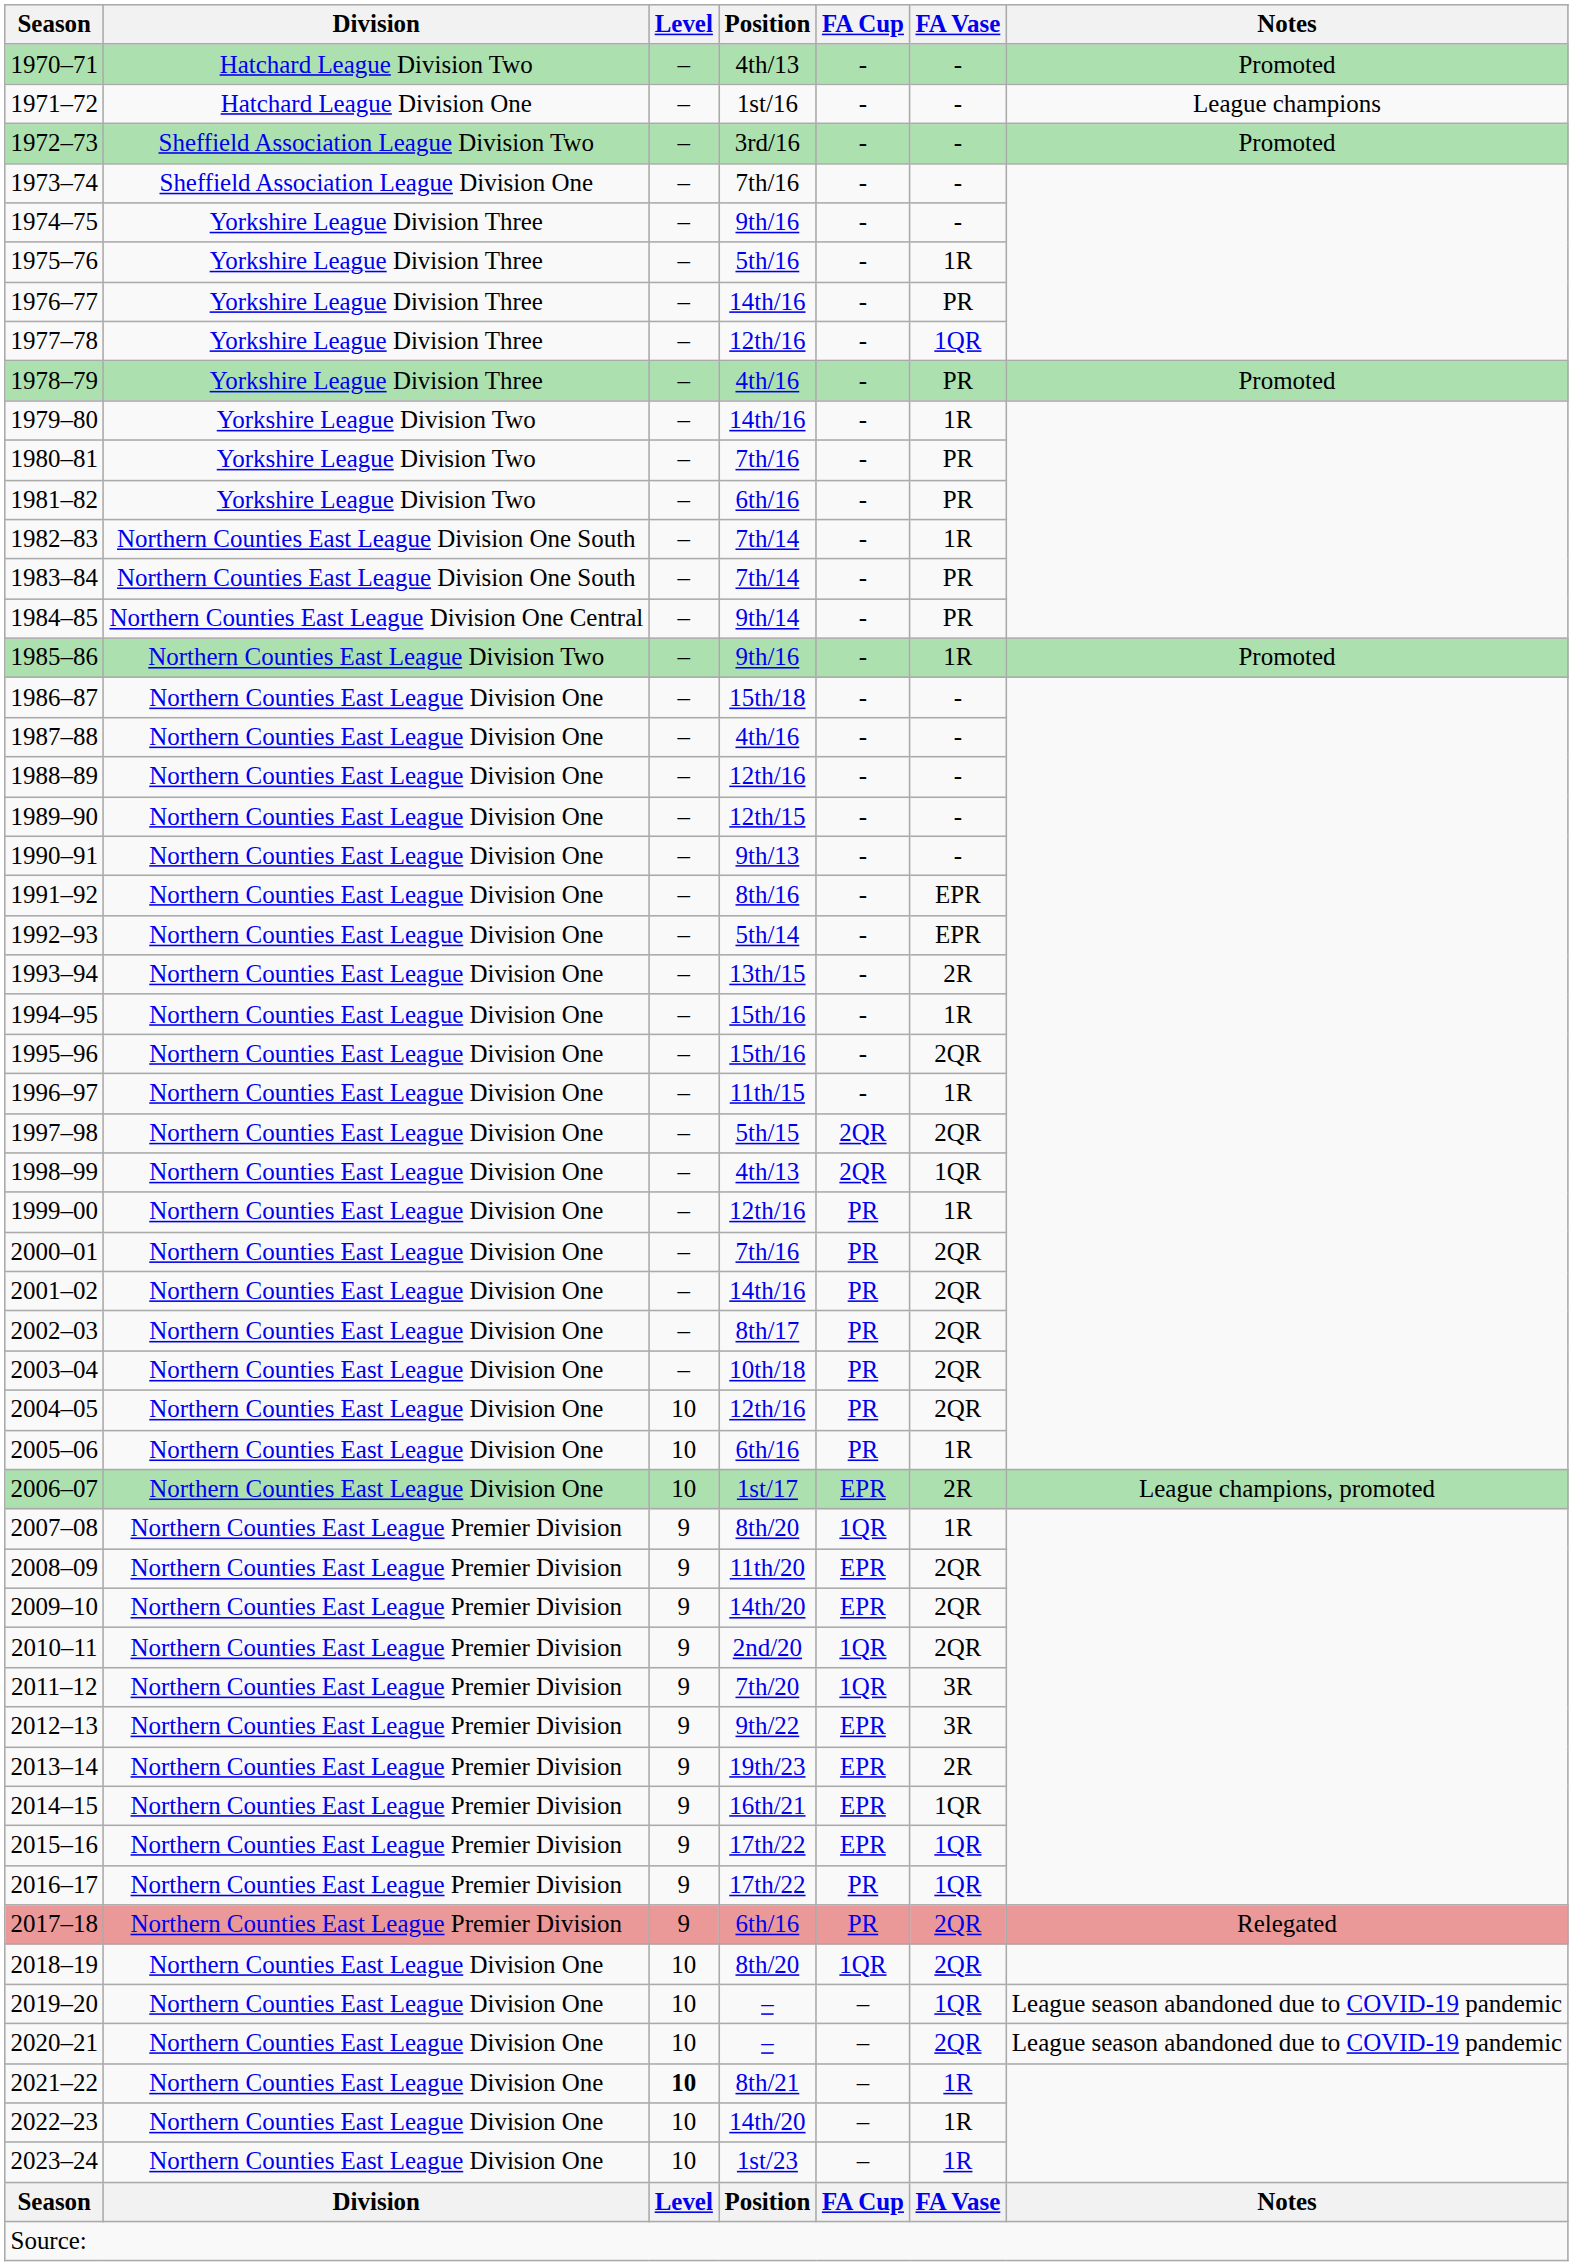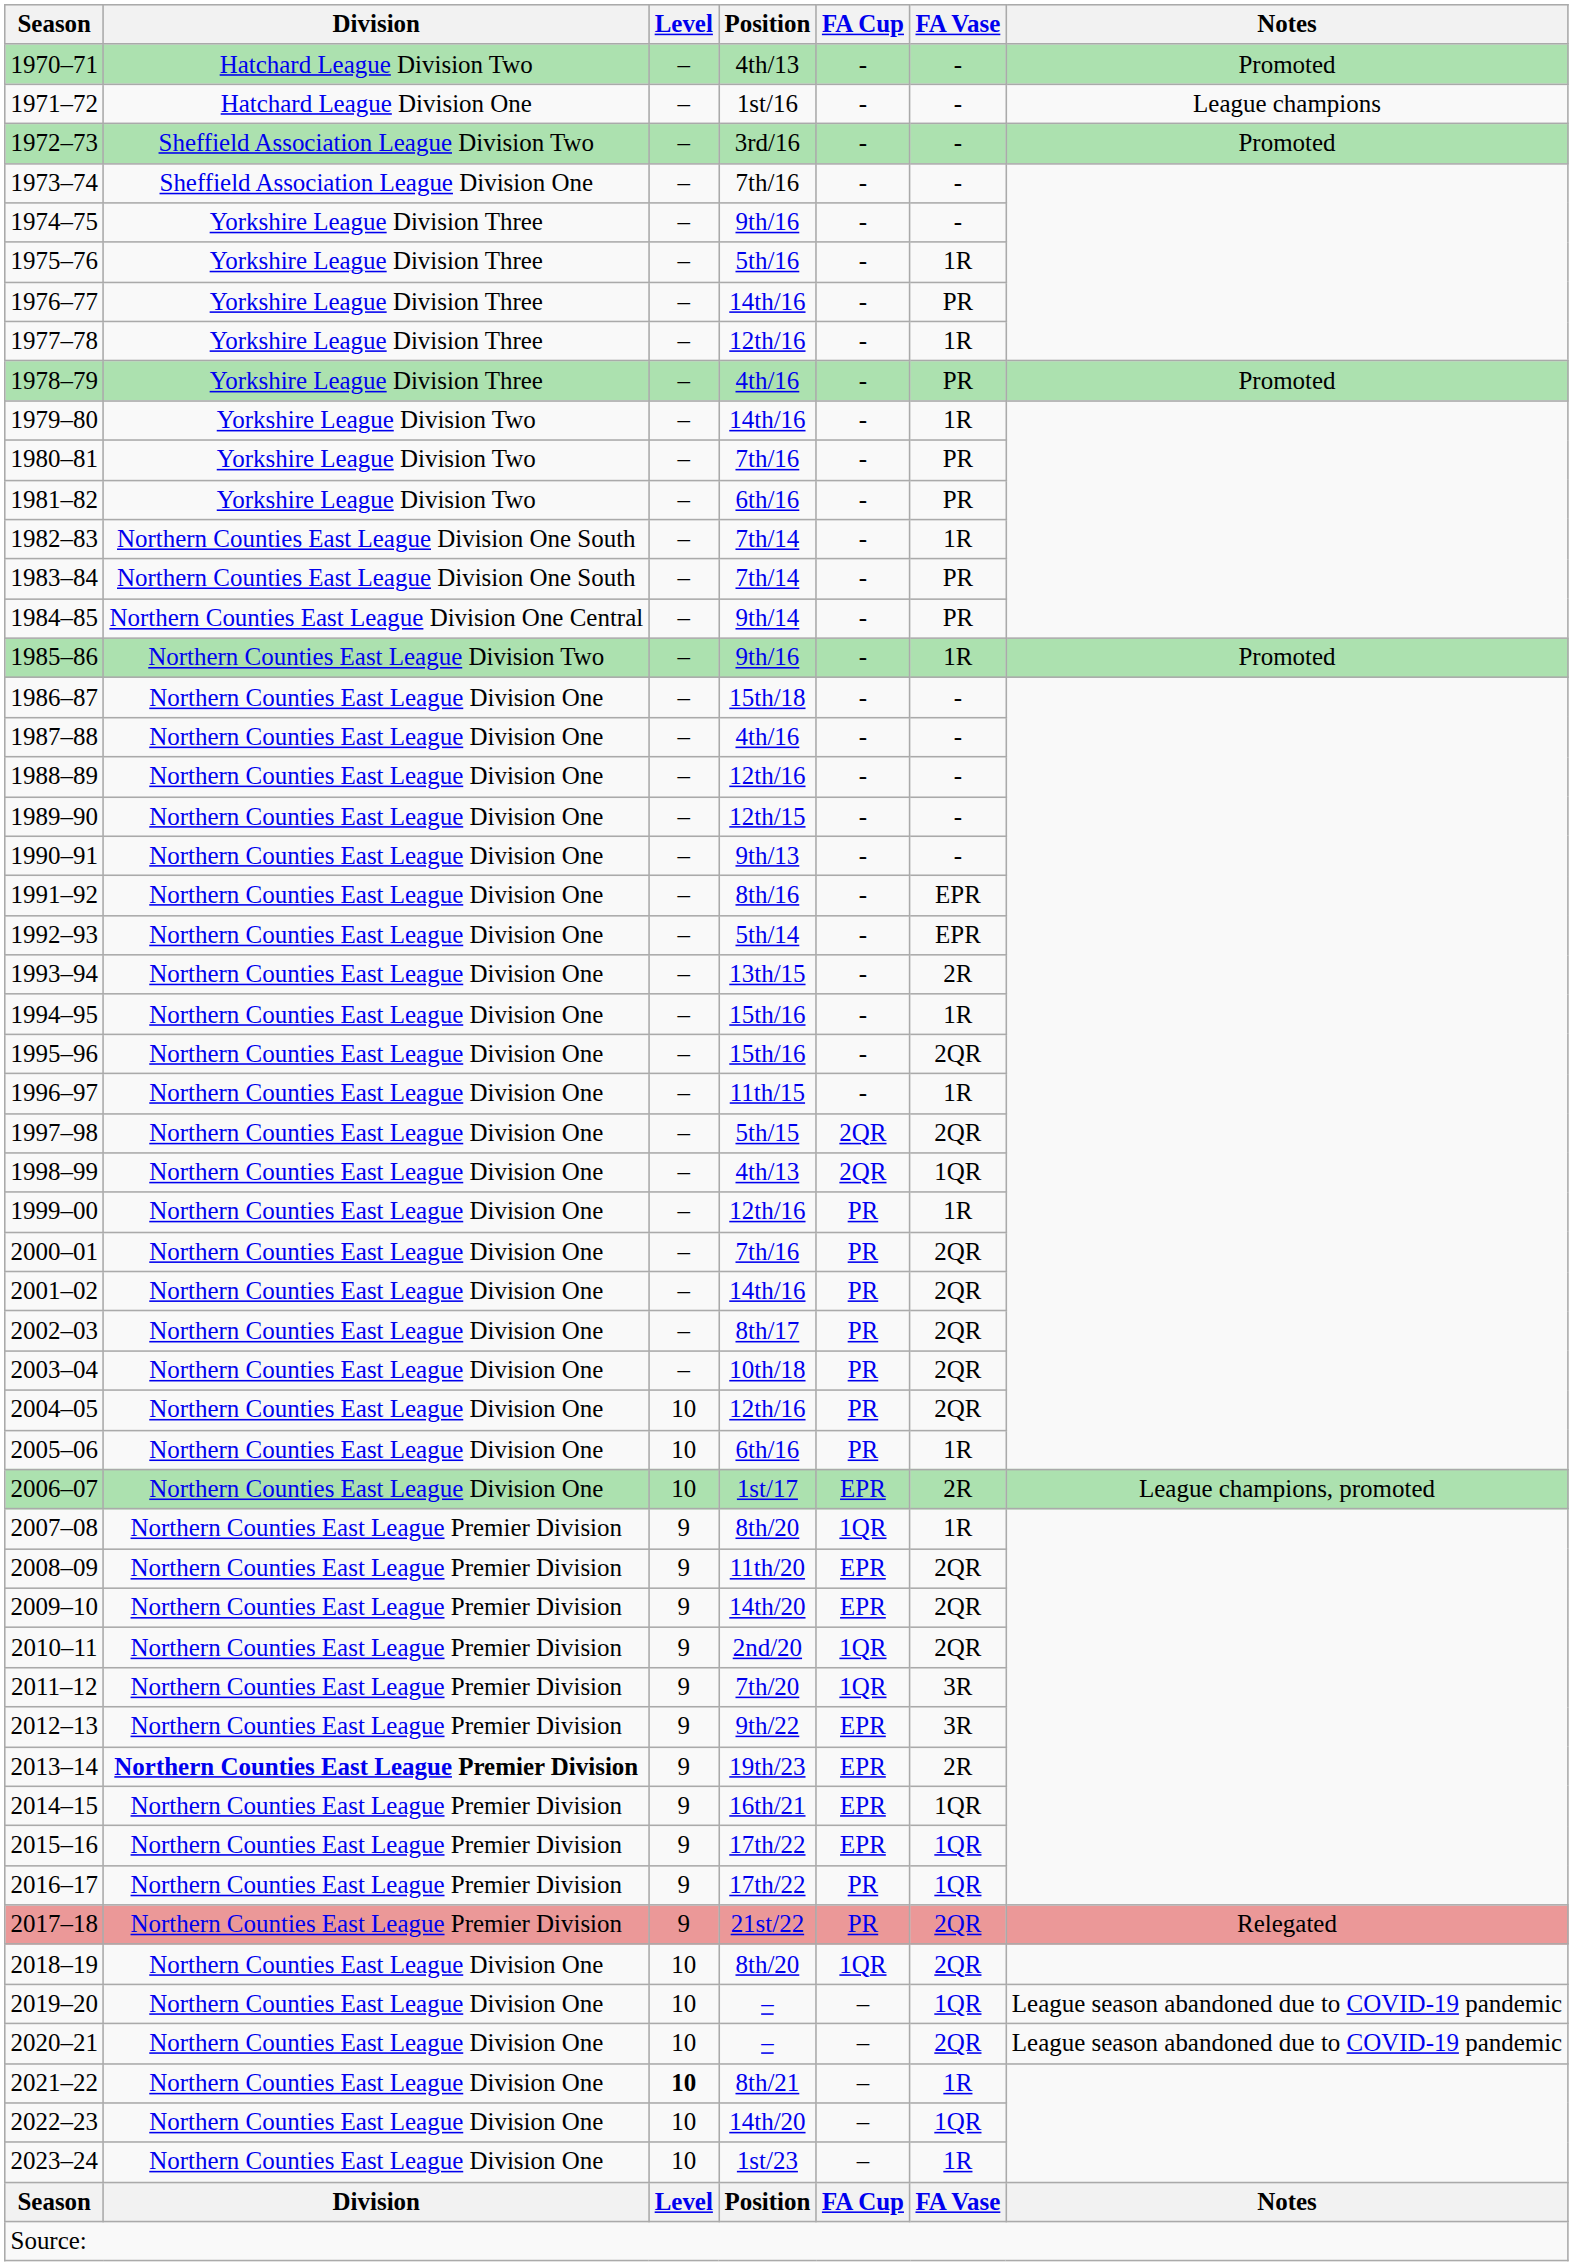1977–78 | FA Vase: 1QR -> 1R
2013–14 | Division: normal -> bold
2017–18 | Position: 6th/16 -> 21st/22
2022–23 | FA Vase: 1R -> 1QR
